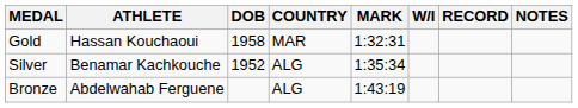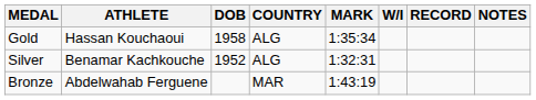Gold | COUNTRY: MAR -> ALG
Gold | MARK: 1:32:31 -> 1:35:34
Silver | MARK: 1:35:34 -> 1:32:31
Bronze | COUNTRY: ALG -> MAR
